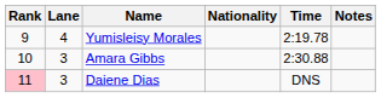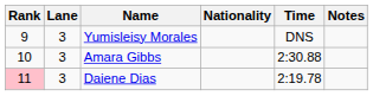Yumisleisy Morales | Lane: 4 -> 3
Yumisleisy Morales | Time: 2:19.78 -> DNS
Daiene Dias | Time: DNS -> 2:19.78
